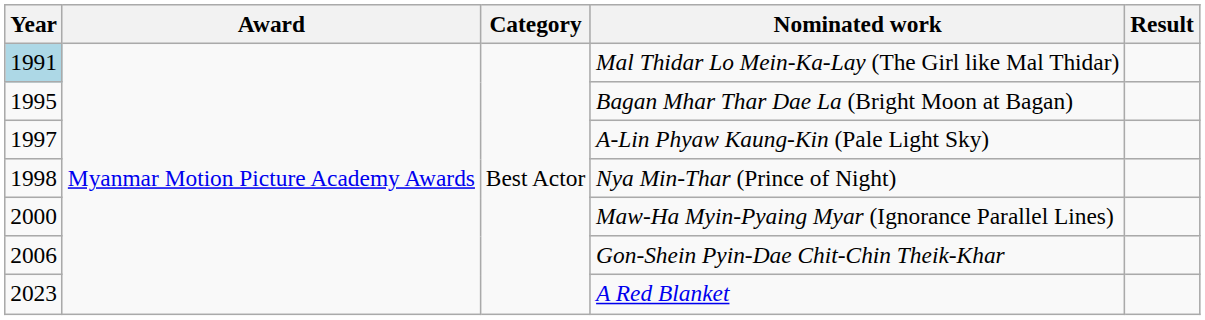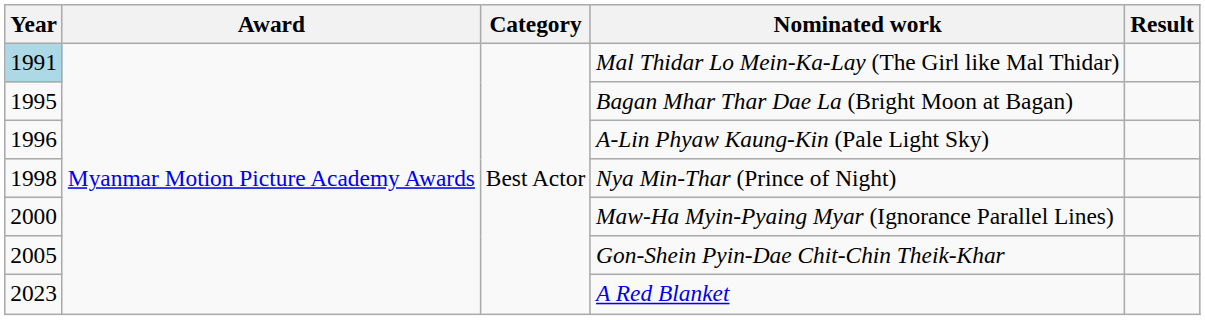A-Lin Phyaw Kaung-Kin (Pale Light Sky) | Year: 1997 -> 1996
Gon-Shein Pyin-Dae Chit-Chin Theik-Khar | Year: 2006 -> 2005
